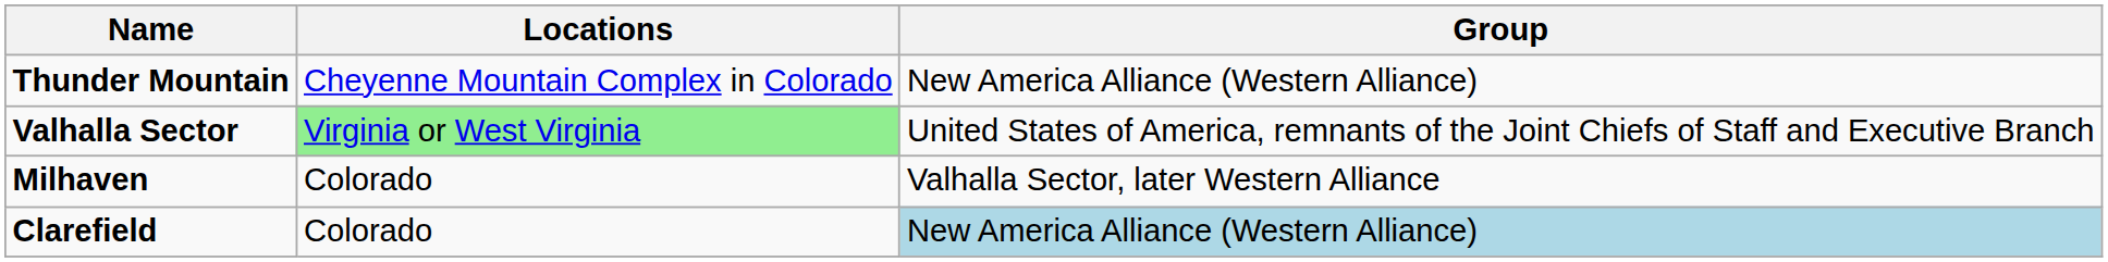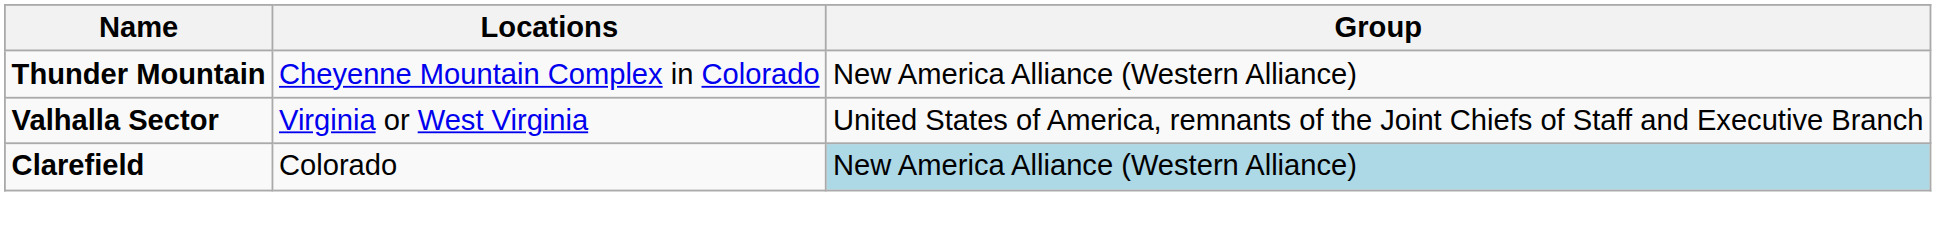Valhalla Sector | Locations: lightgreen background -> no background
- row: Milhaven | Colorado | Valhalla Sector, later Western Alliance
